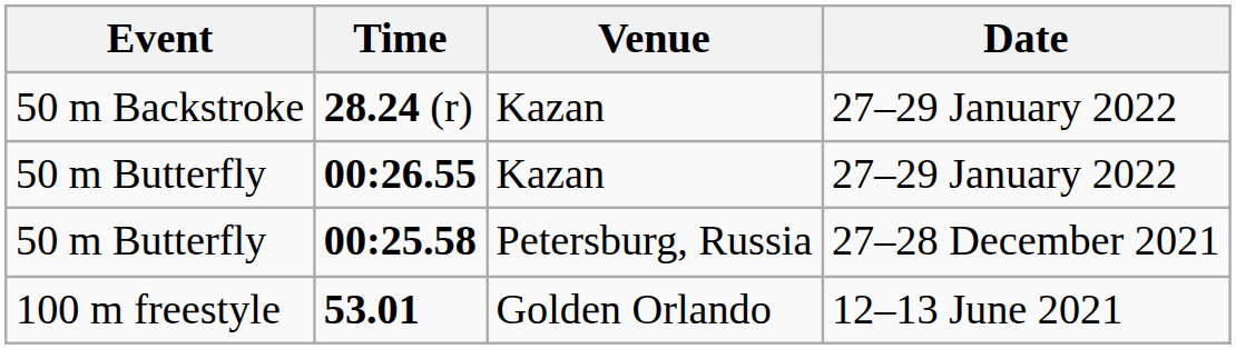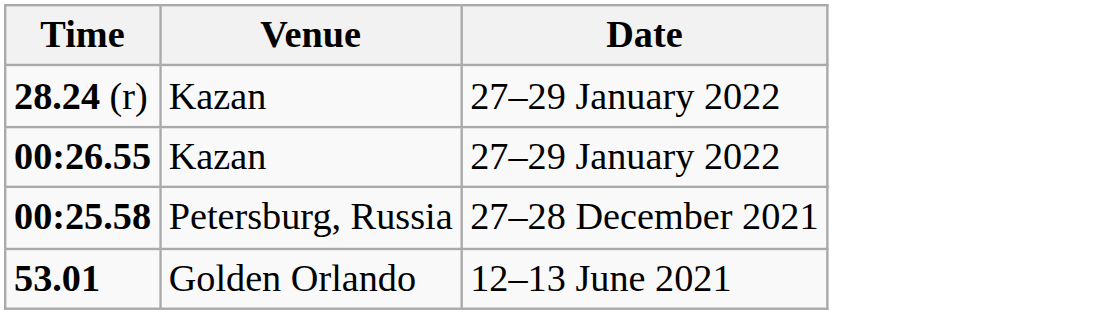- column: Event | 50 m Backstroke | 50 m Butterfly | 50 m Butterfly | 100 m freestyle
